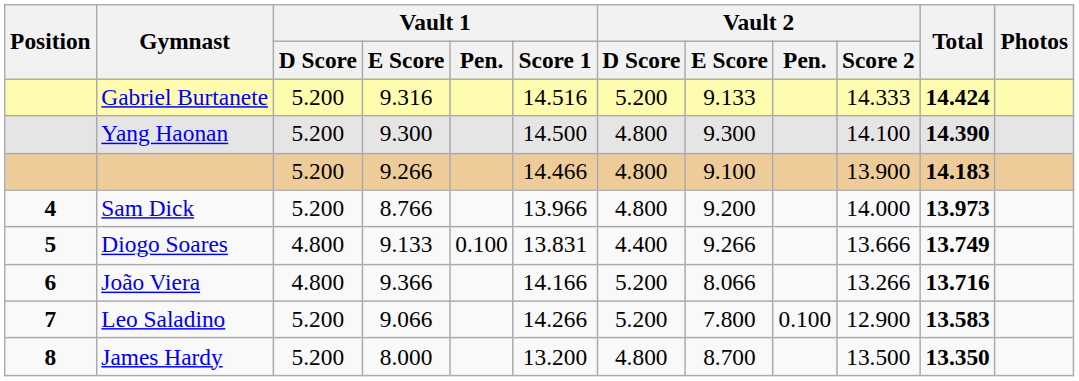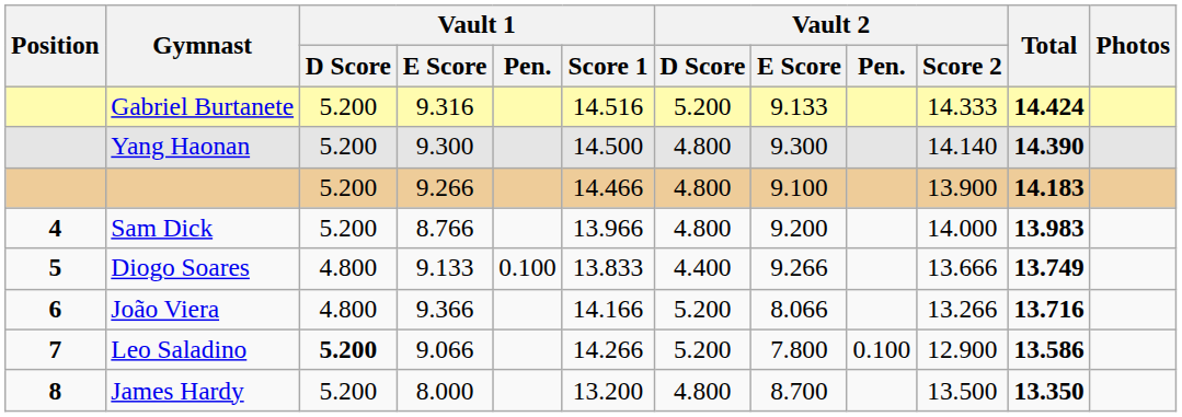Yang Haonan | Vault 2 / Score 2: 14.100 -> 14.140
Sam Dick | Total: 13.973 -> 13.983
Diogo Soares | Vault 1 / Score 1: 13.831 -> 13.833
Leo Saladino | Vault 1 / D Score: normal -> bold
Leo Saladino | Total: 13.583 -> 13.586
